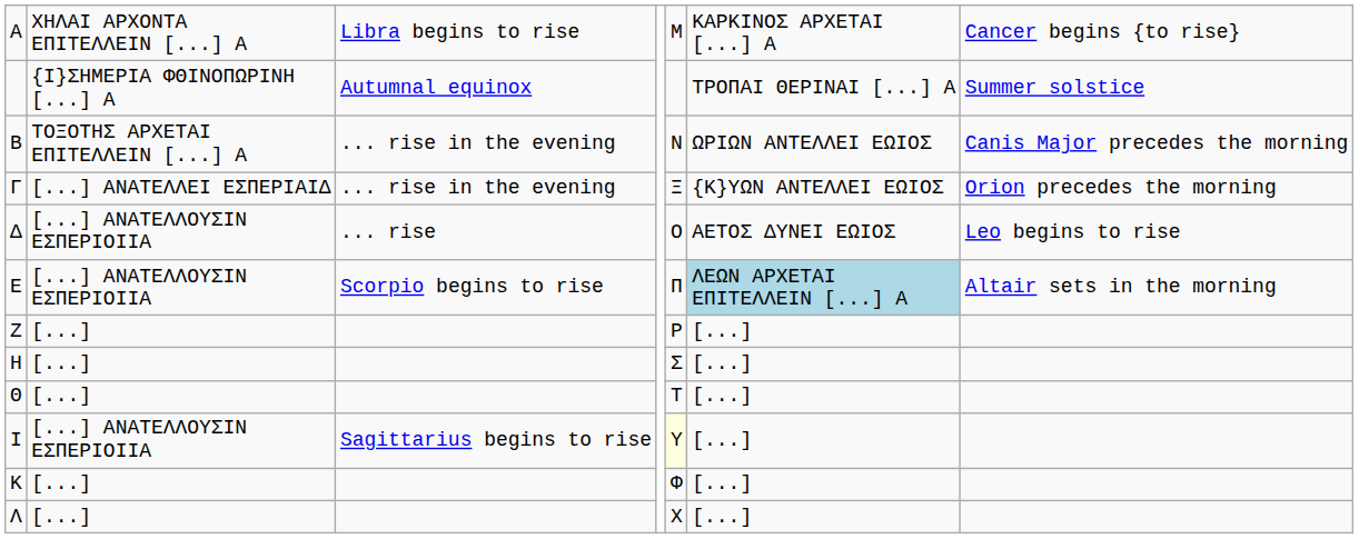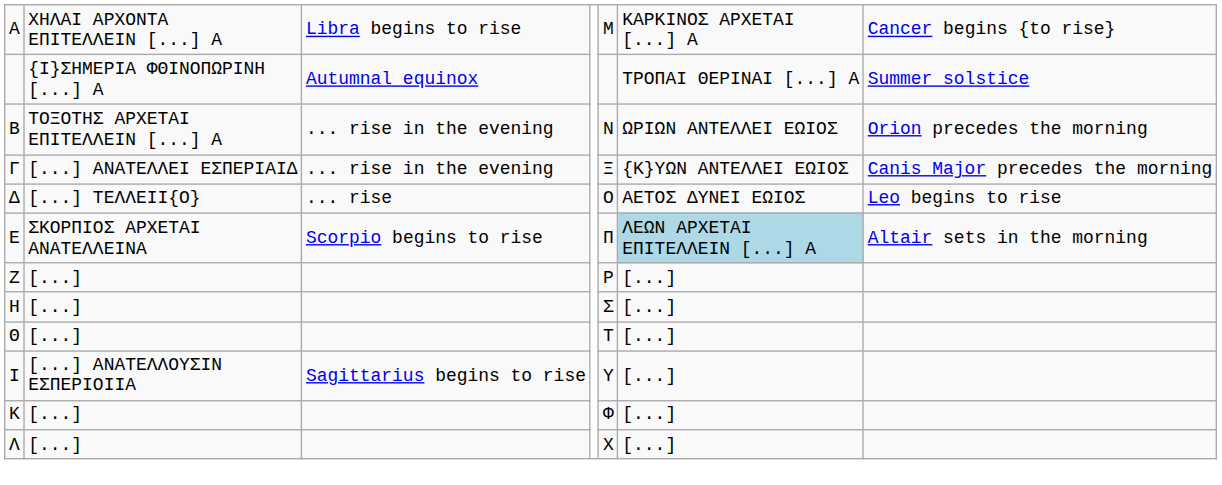Β | column 7: Canis Major precedes the morning -> Orion precedes the morning
Γ | column 7: Orion precedes the morning -> Canis Major precedes the morning
Δ | column 2: [...] ΑΝΑΤΕΛΛΟΥΣΙΝ ΕΣΠΕΡΙΟΙΙΑ -> [...] ΤΕΛΛΕΙΙ{Ο}
Ε | column 2: [...] ΑΝΑΤΕΛΛΟΥΣΙΝ ΕΣΠΕΡΙΟΙΙΑ -> ΣΚΟΡΠΙΟΣ ΑΡΧΕΤΑΙ ΑΝΑΤΕΛΛΕΙΝΑ
Ι | column 5: lightyellow background -> no background
